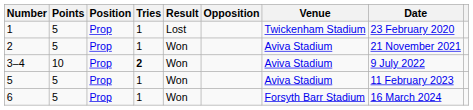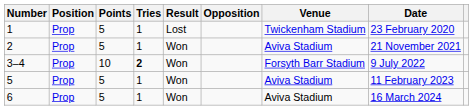columns swapped: Position <-> Points
3–4 | Venue: Aviva Stadium -> Forsyth Barr Stadium
6 | Venue: Forsyth Barr Stadium -> Aviva Stadium
